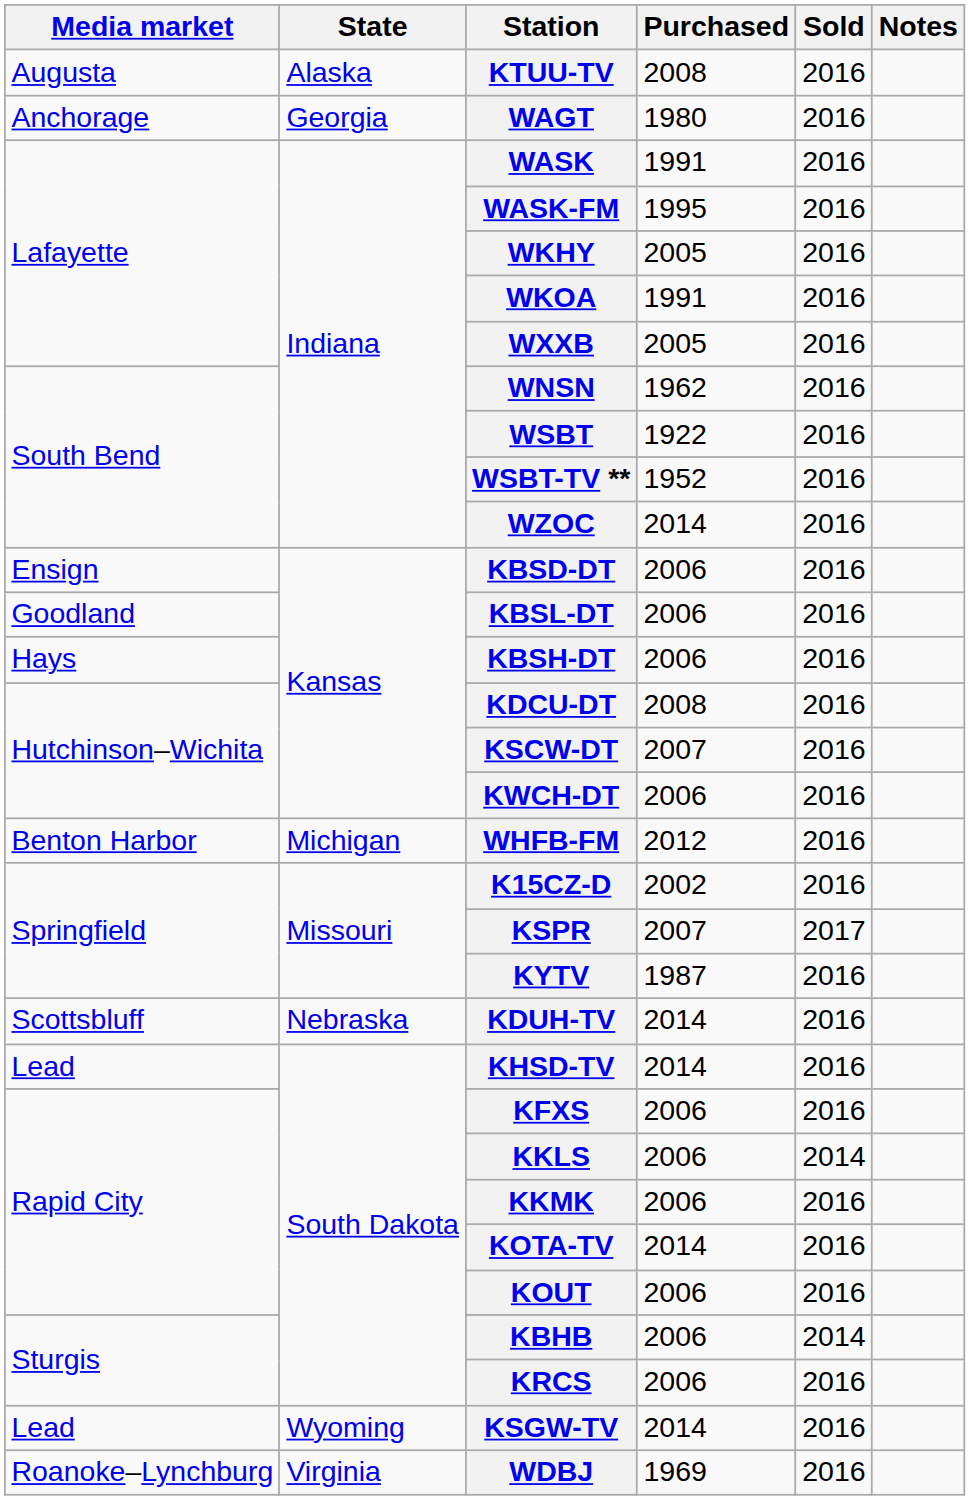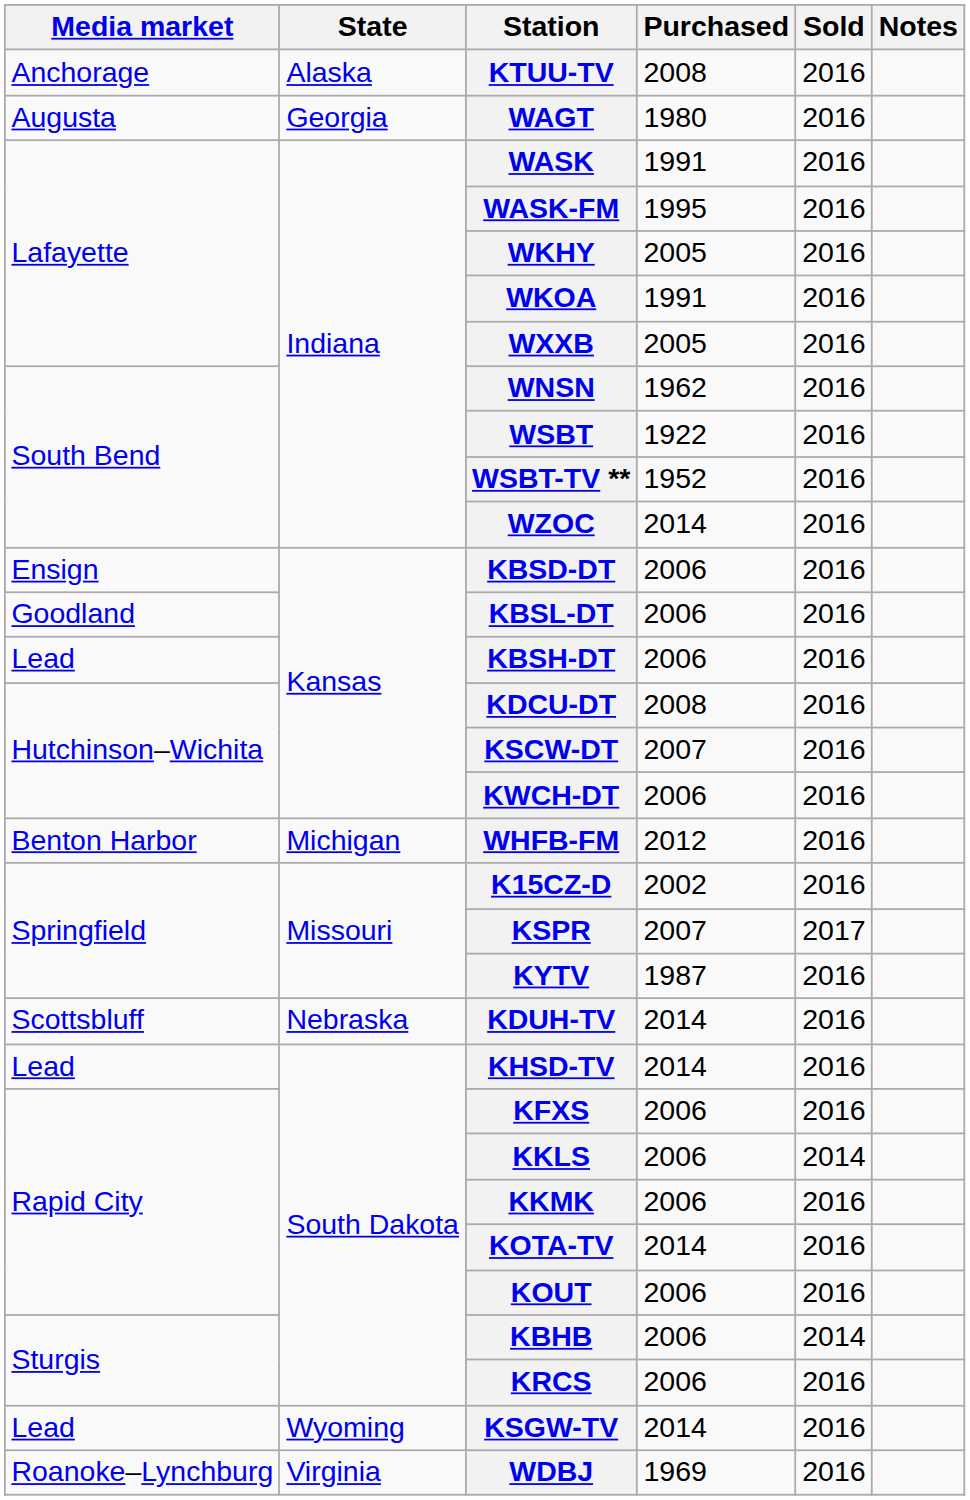KTUU-TV | Media market: Augusta -> Anchorage
WAGT | Media market: Anchorage -> Augusta
KBSH-DT | Media market: Hays -> Lead
